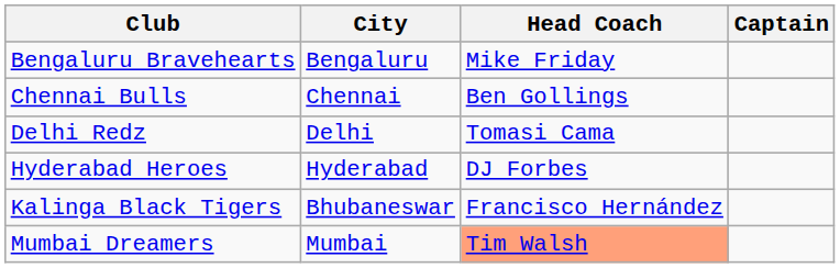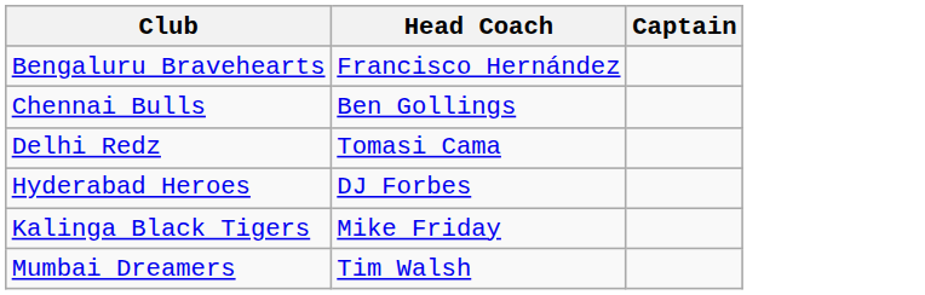- column: City | Bengaluru | Chennai | Delhi | Hyderabad | Bhubaneswar | Mumbai
Bengaluru Bravehearts | Head Coach: Mike Friday -> Francisco Hernández
Kalinga Black Tigers | Head Coach: Francisco Hernández -> Mike Friday
Mumbai Dreamers | Head Coach: lightsalmon background -> no background
